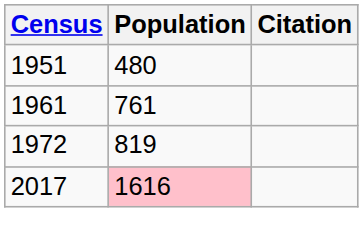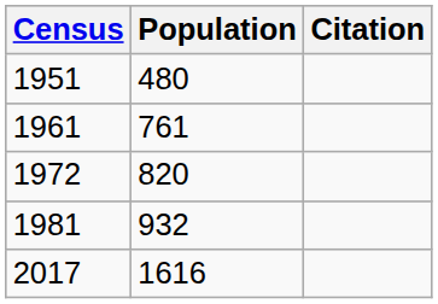1972 | Population: 819 -> 820
+ row: 1981 | 932
2017 | Population: pink background -> no background
